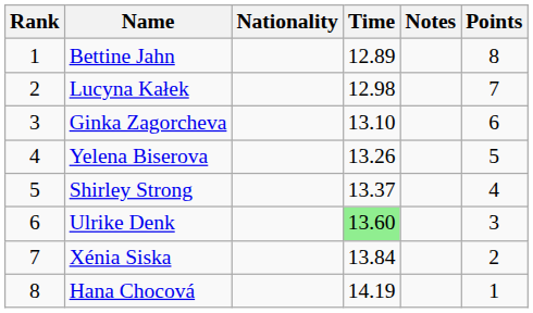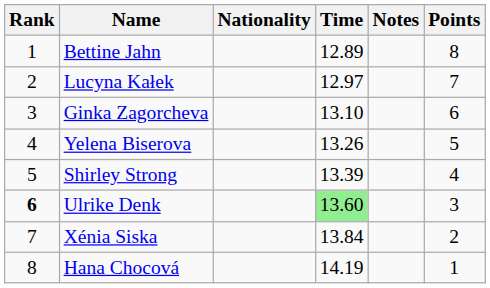Lucyna Kałek | Time: 12.98 -> 12.97
Shirley Strong | Time: 13.37 -> 13.39
Ulrike Denk | Rank: normal -> bold
